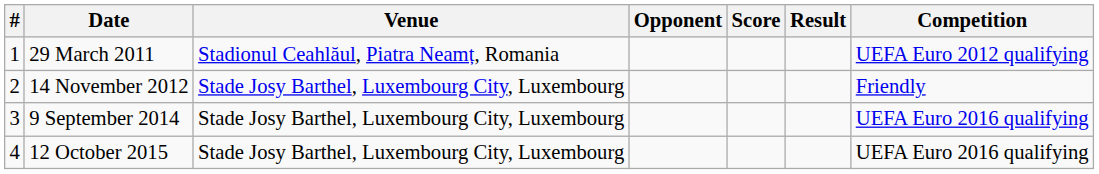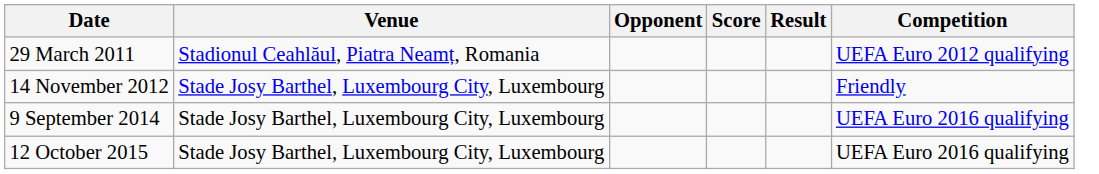- column: # | 1 | 2 | 3 | 4
